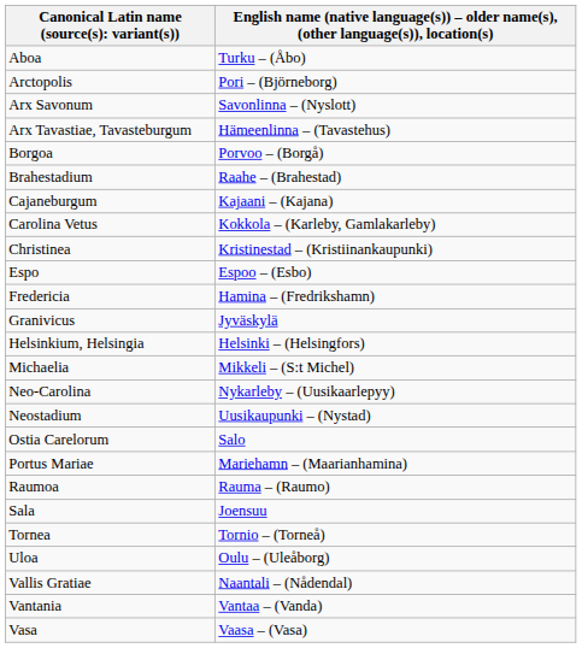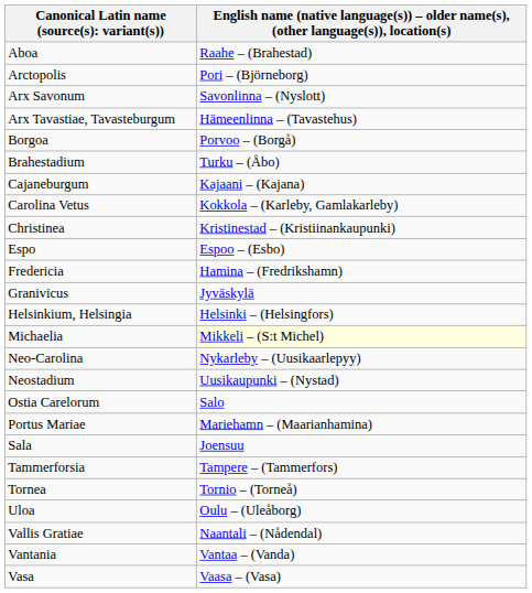Aboa | column 2: Turku – (Åbo) -> Raahe – (Brahestad)
Brahestadium | column 2: Raahe – (Brahestad) -> Turku – (Åbo)
Michaelia | column 2: no background -> lightyellow background
- row: Raumoa | Rauma – (Raumo)
+ row: Tammerforsia | Tampere – (Tammerfors)
